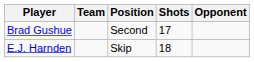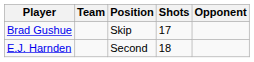Brad Gushue | Position: Second -> Skip
E.J. Harnden | Position: Skip -> Second
